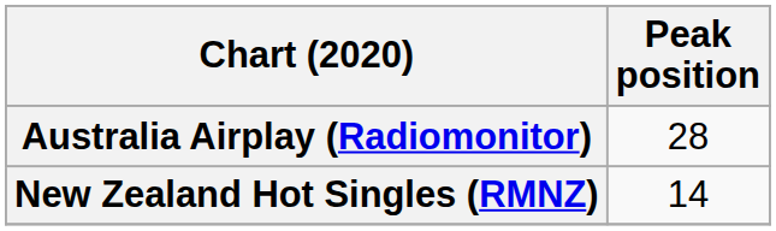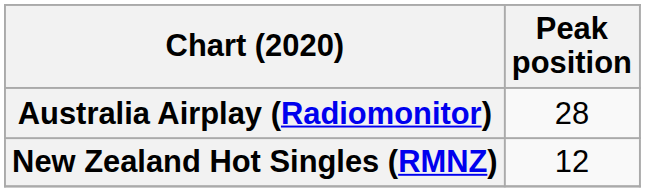New Zealand Hot Singles (RMNZ) | Peak position: 14 -> 12
